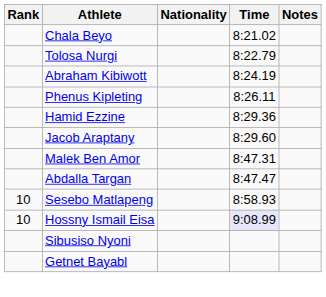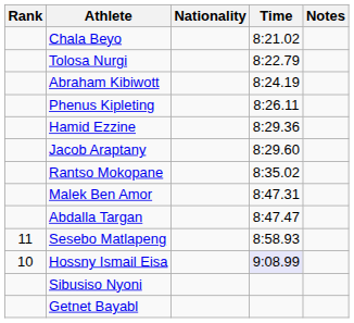+ row: Rantso Mokopane | 8:35.02
Sesebo Matlapeng | Rank: 10 -> 11
